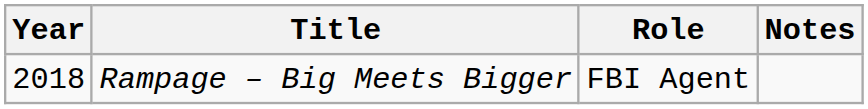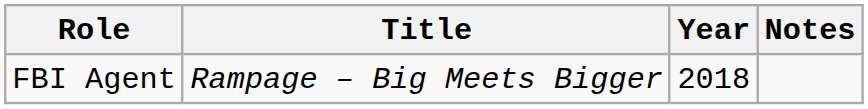columns swapped: Year <-> Role
